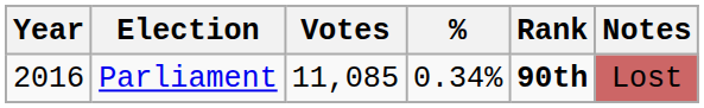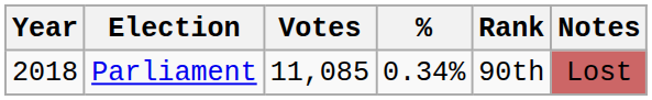Parliament | Year: 2016 -> 2018
Parliament | Rank: bold -> normal
